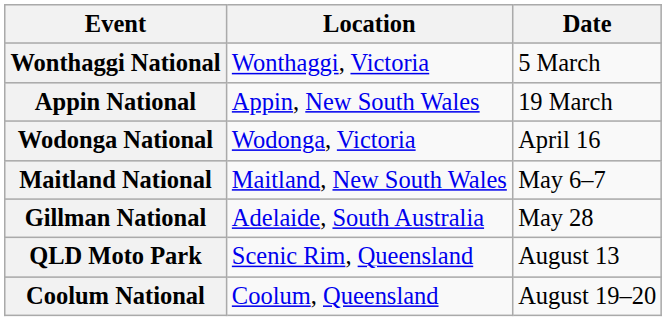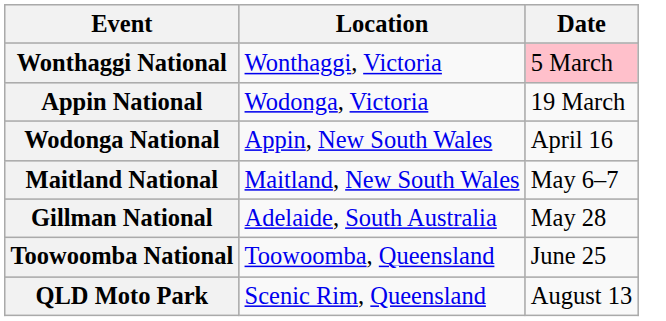Wonthaggi National | Date: no background -> pink background
Appin National | Location: Appin, New South Wales -> Wodonga, Victoria
Wodonga National | Location: Wodonga, Victoria -> Appin, New South Wales
+ row: Toowoomba National | Toowoomba, Queensland | June 25
- row: Coolum National | Coolum, Queensland | August 19–20
